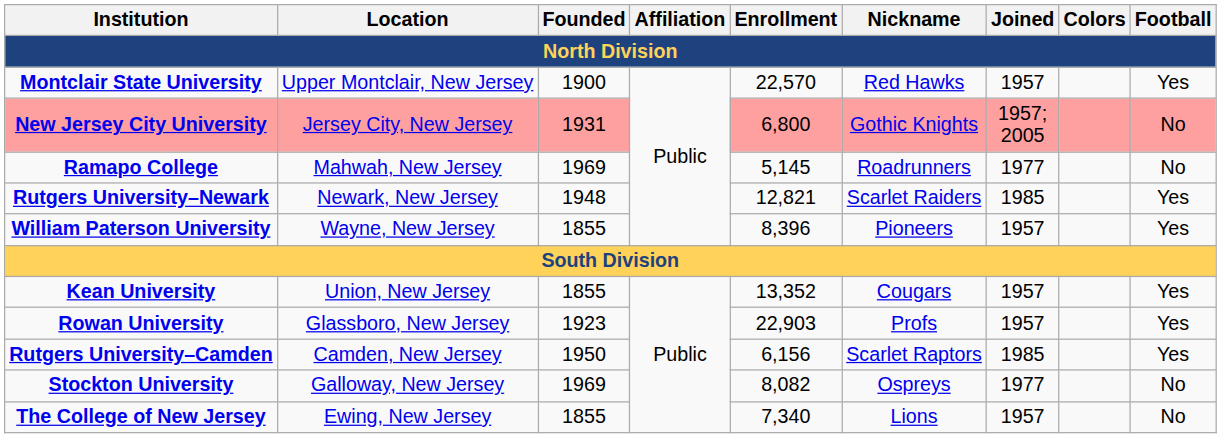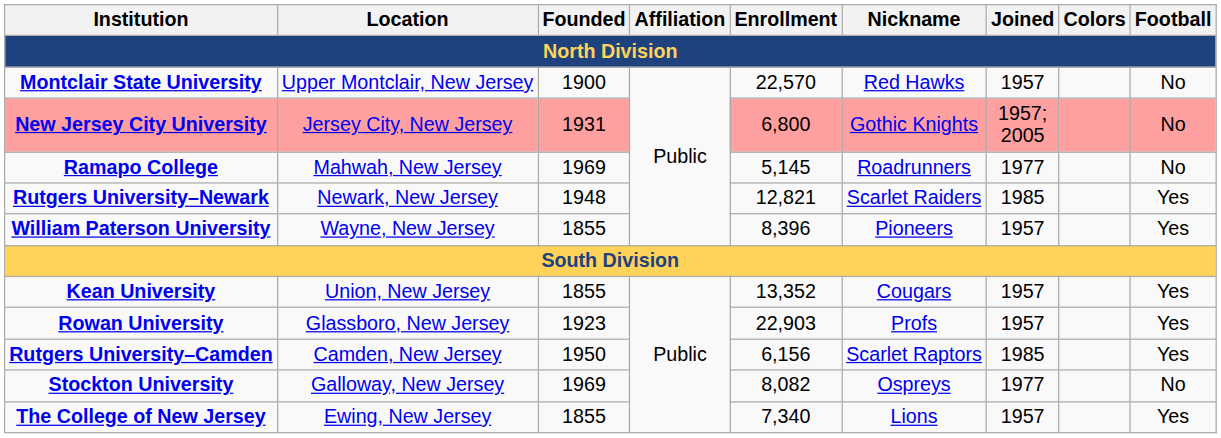Montclair State University | Football: Yes -> No
The College of New Jersey | Football: No -> Yes
